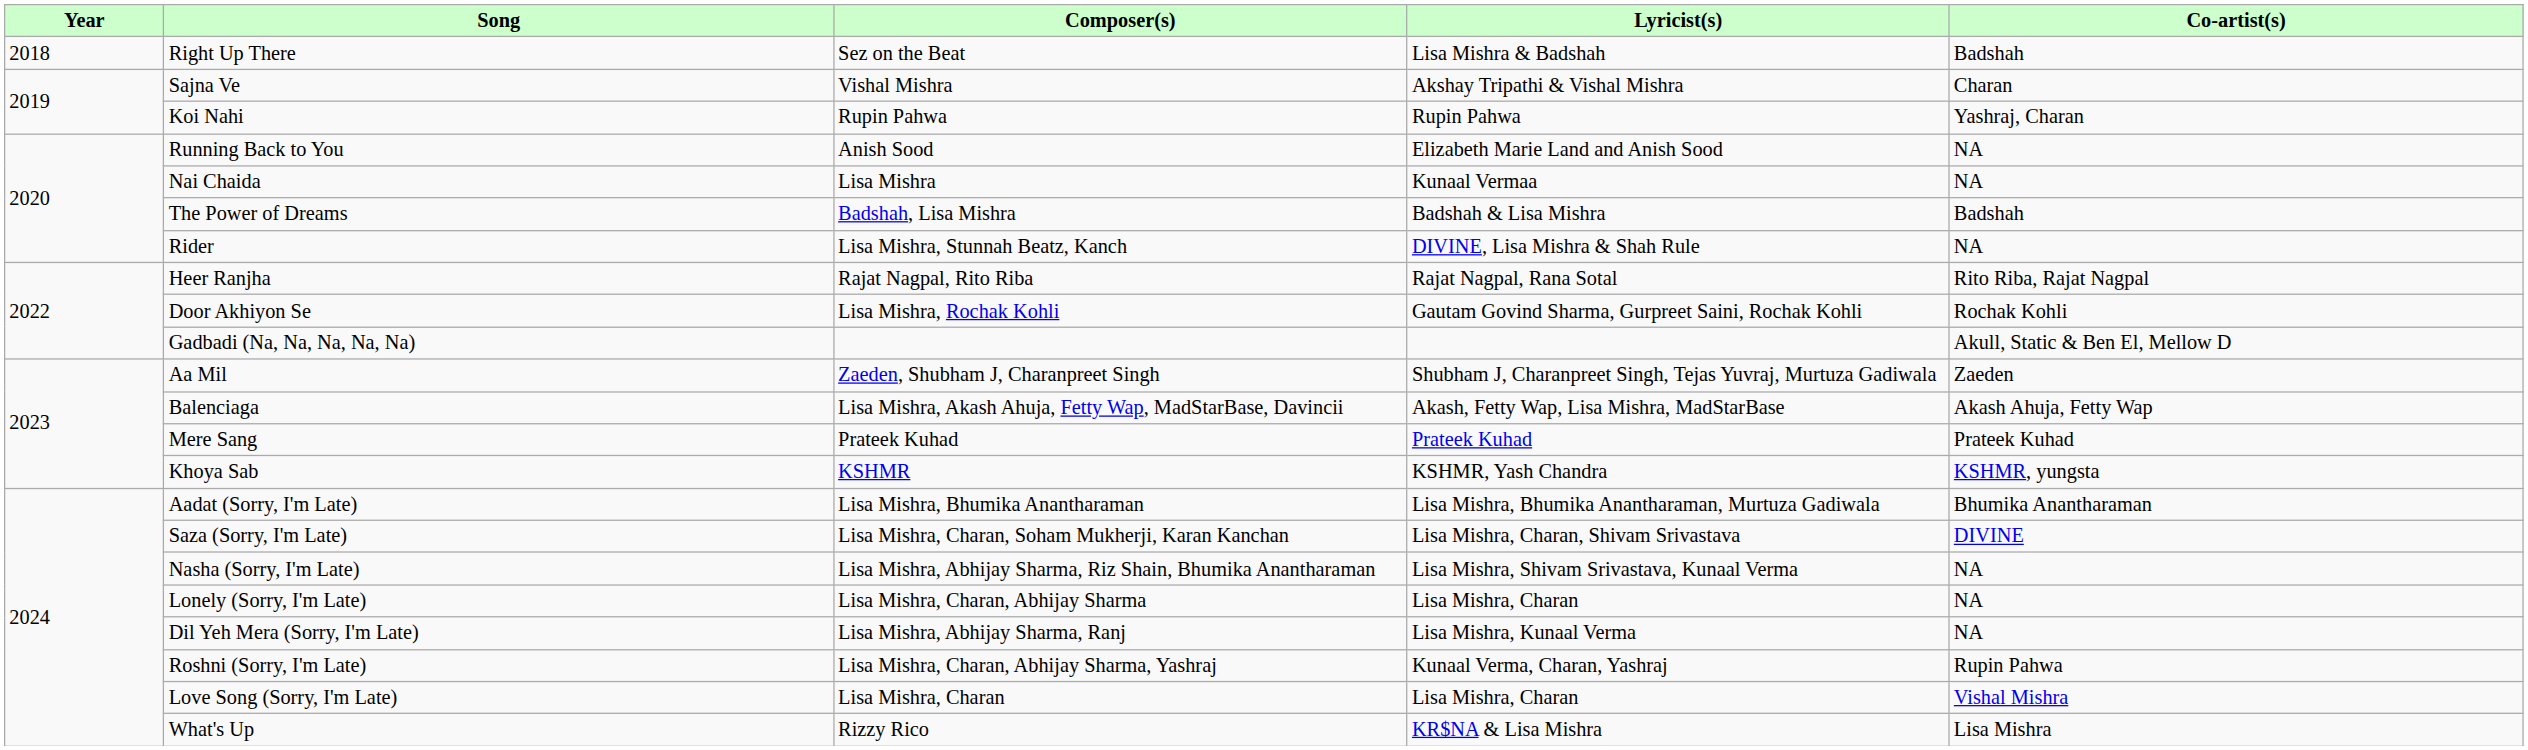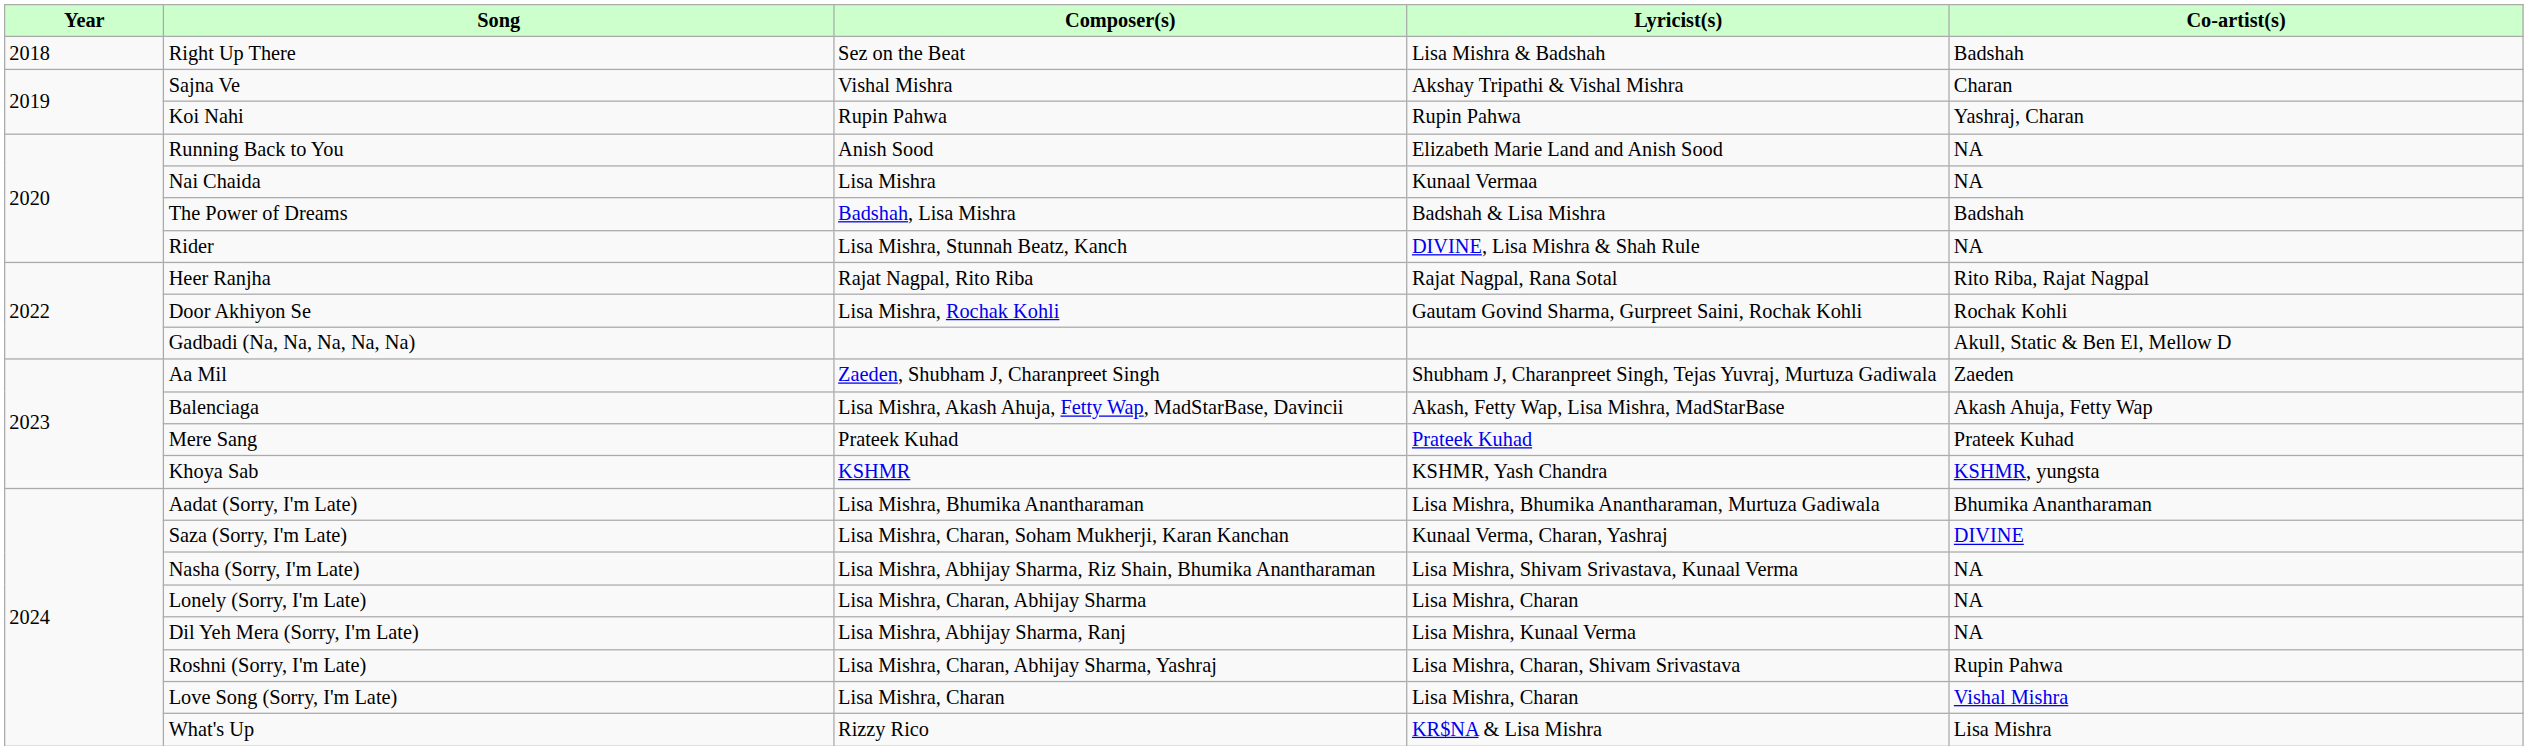Saza (Sorry, I'm Late) | Lyricist(s): Lisa Mishra, Charan, Shivam Srivastava -> Kunaal Verma, Charan, Yashraj
Roshni (Sorry, I'm Late) | Lyricist(s): Kunaal Verma, Charan, Yashraj -> Lisa Mishra, Charan, Shivam Srivastava
